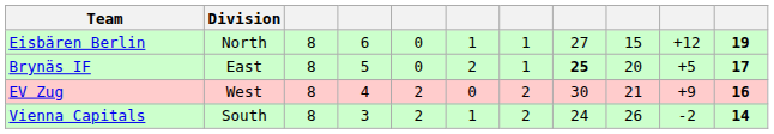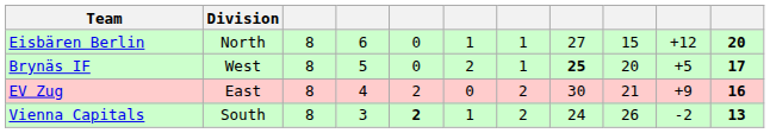Eisbären Berlin | column 11: 19 -> 20
Brynäs IF | Division: East -> West
EV Zug | Division: West -> East
Vienna Capitals | column 5: normal -> bold
Vienna Capitals | column 11: 14 -> 13
